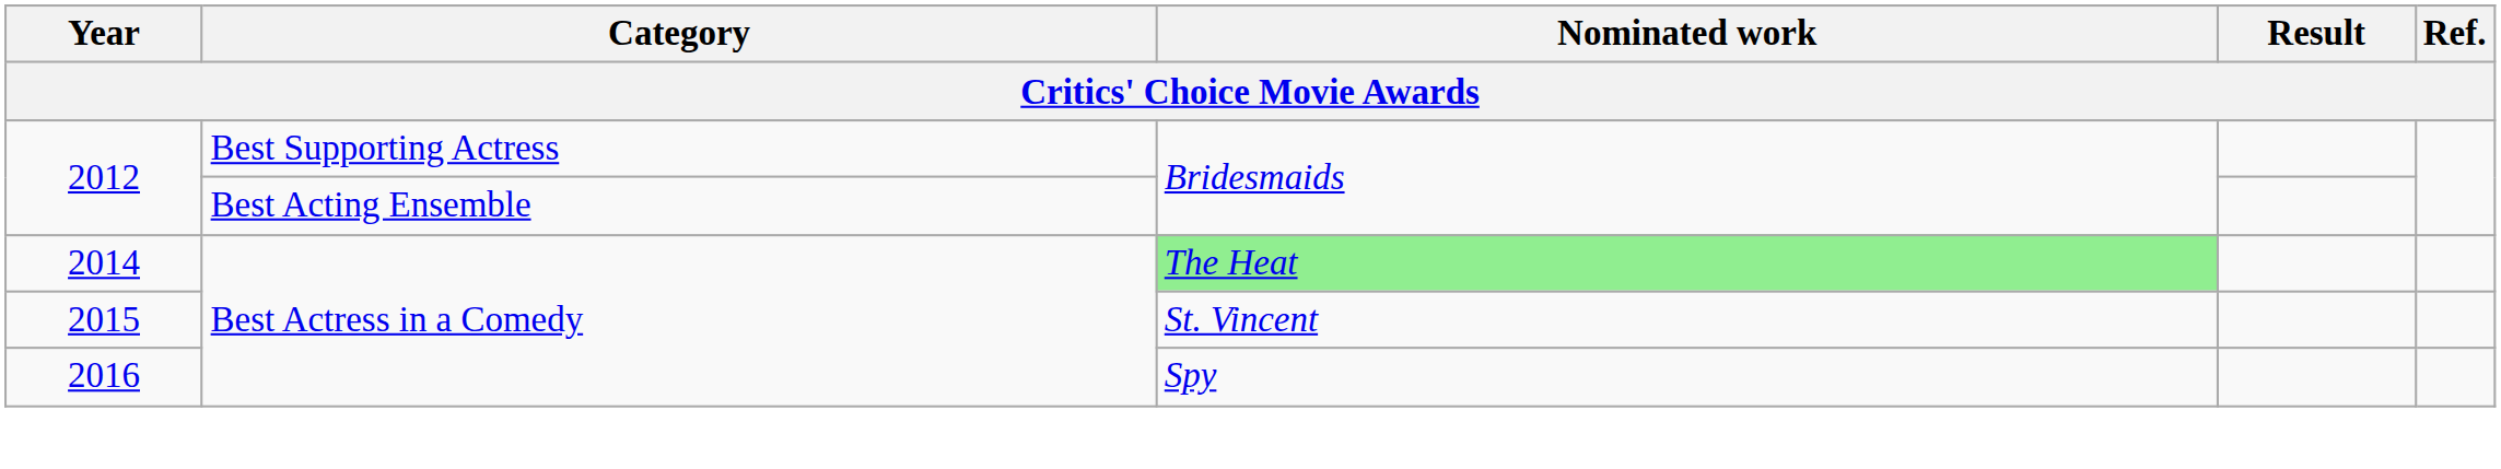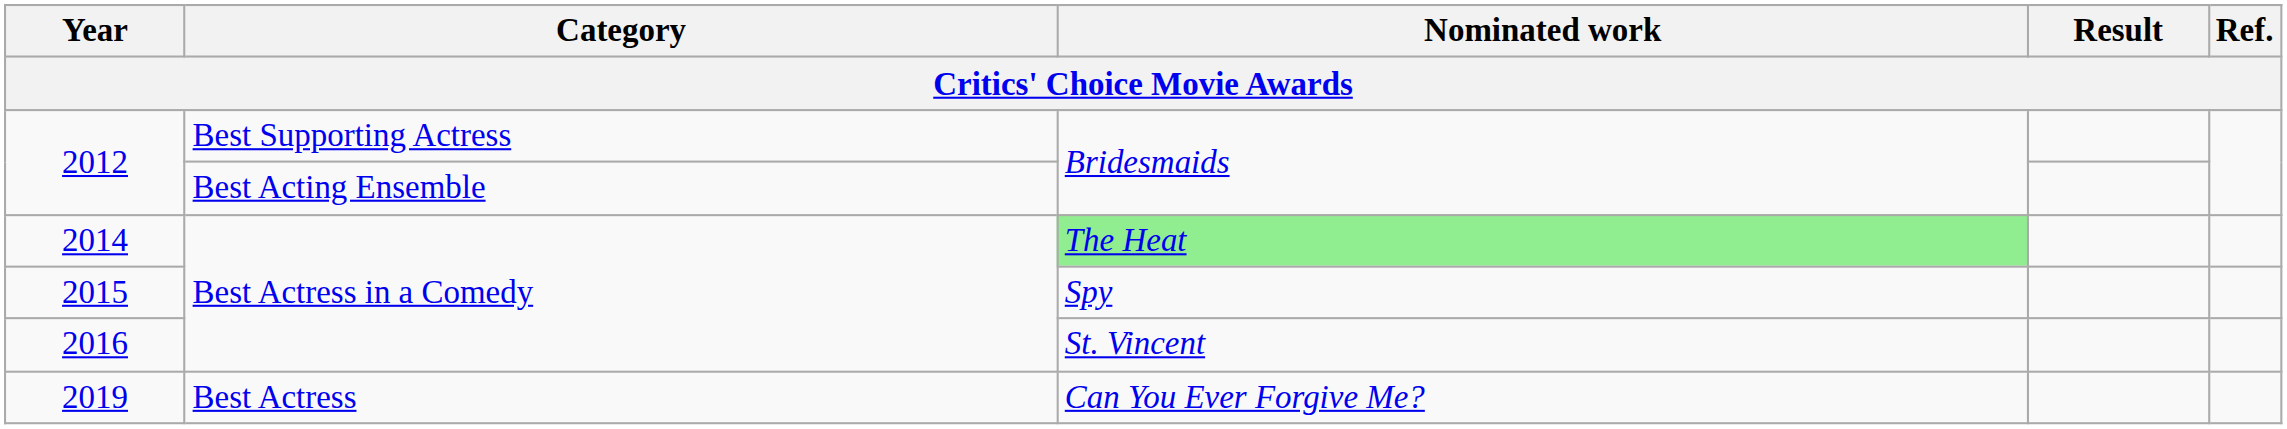2015 | Nominated work: St. Vincent -> Spy
2016 | Nominated work: Spy -> St. Vincent
+ row: 2019 | Best Actress | Can You Ever Forgive Me?
